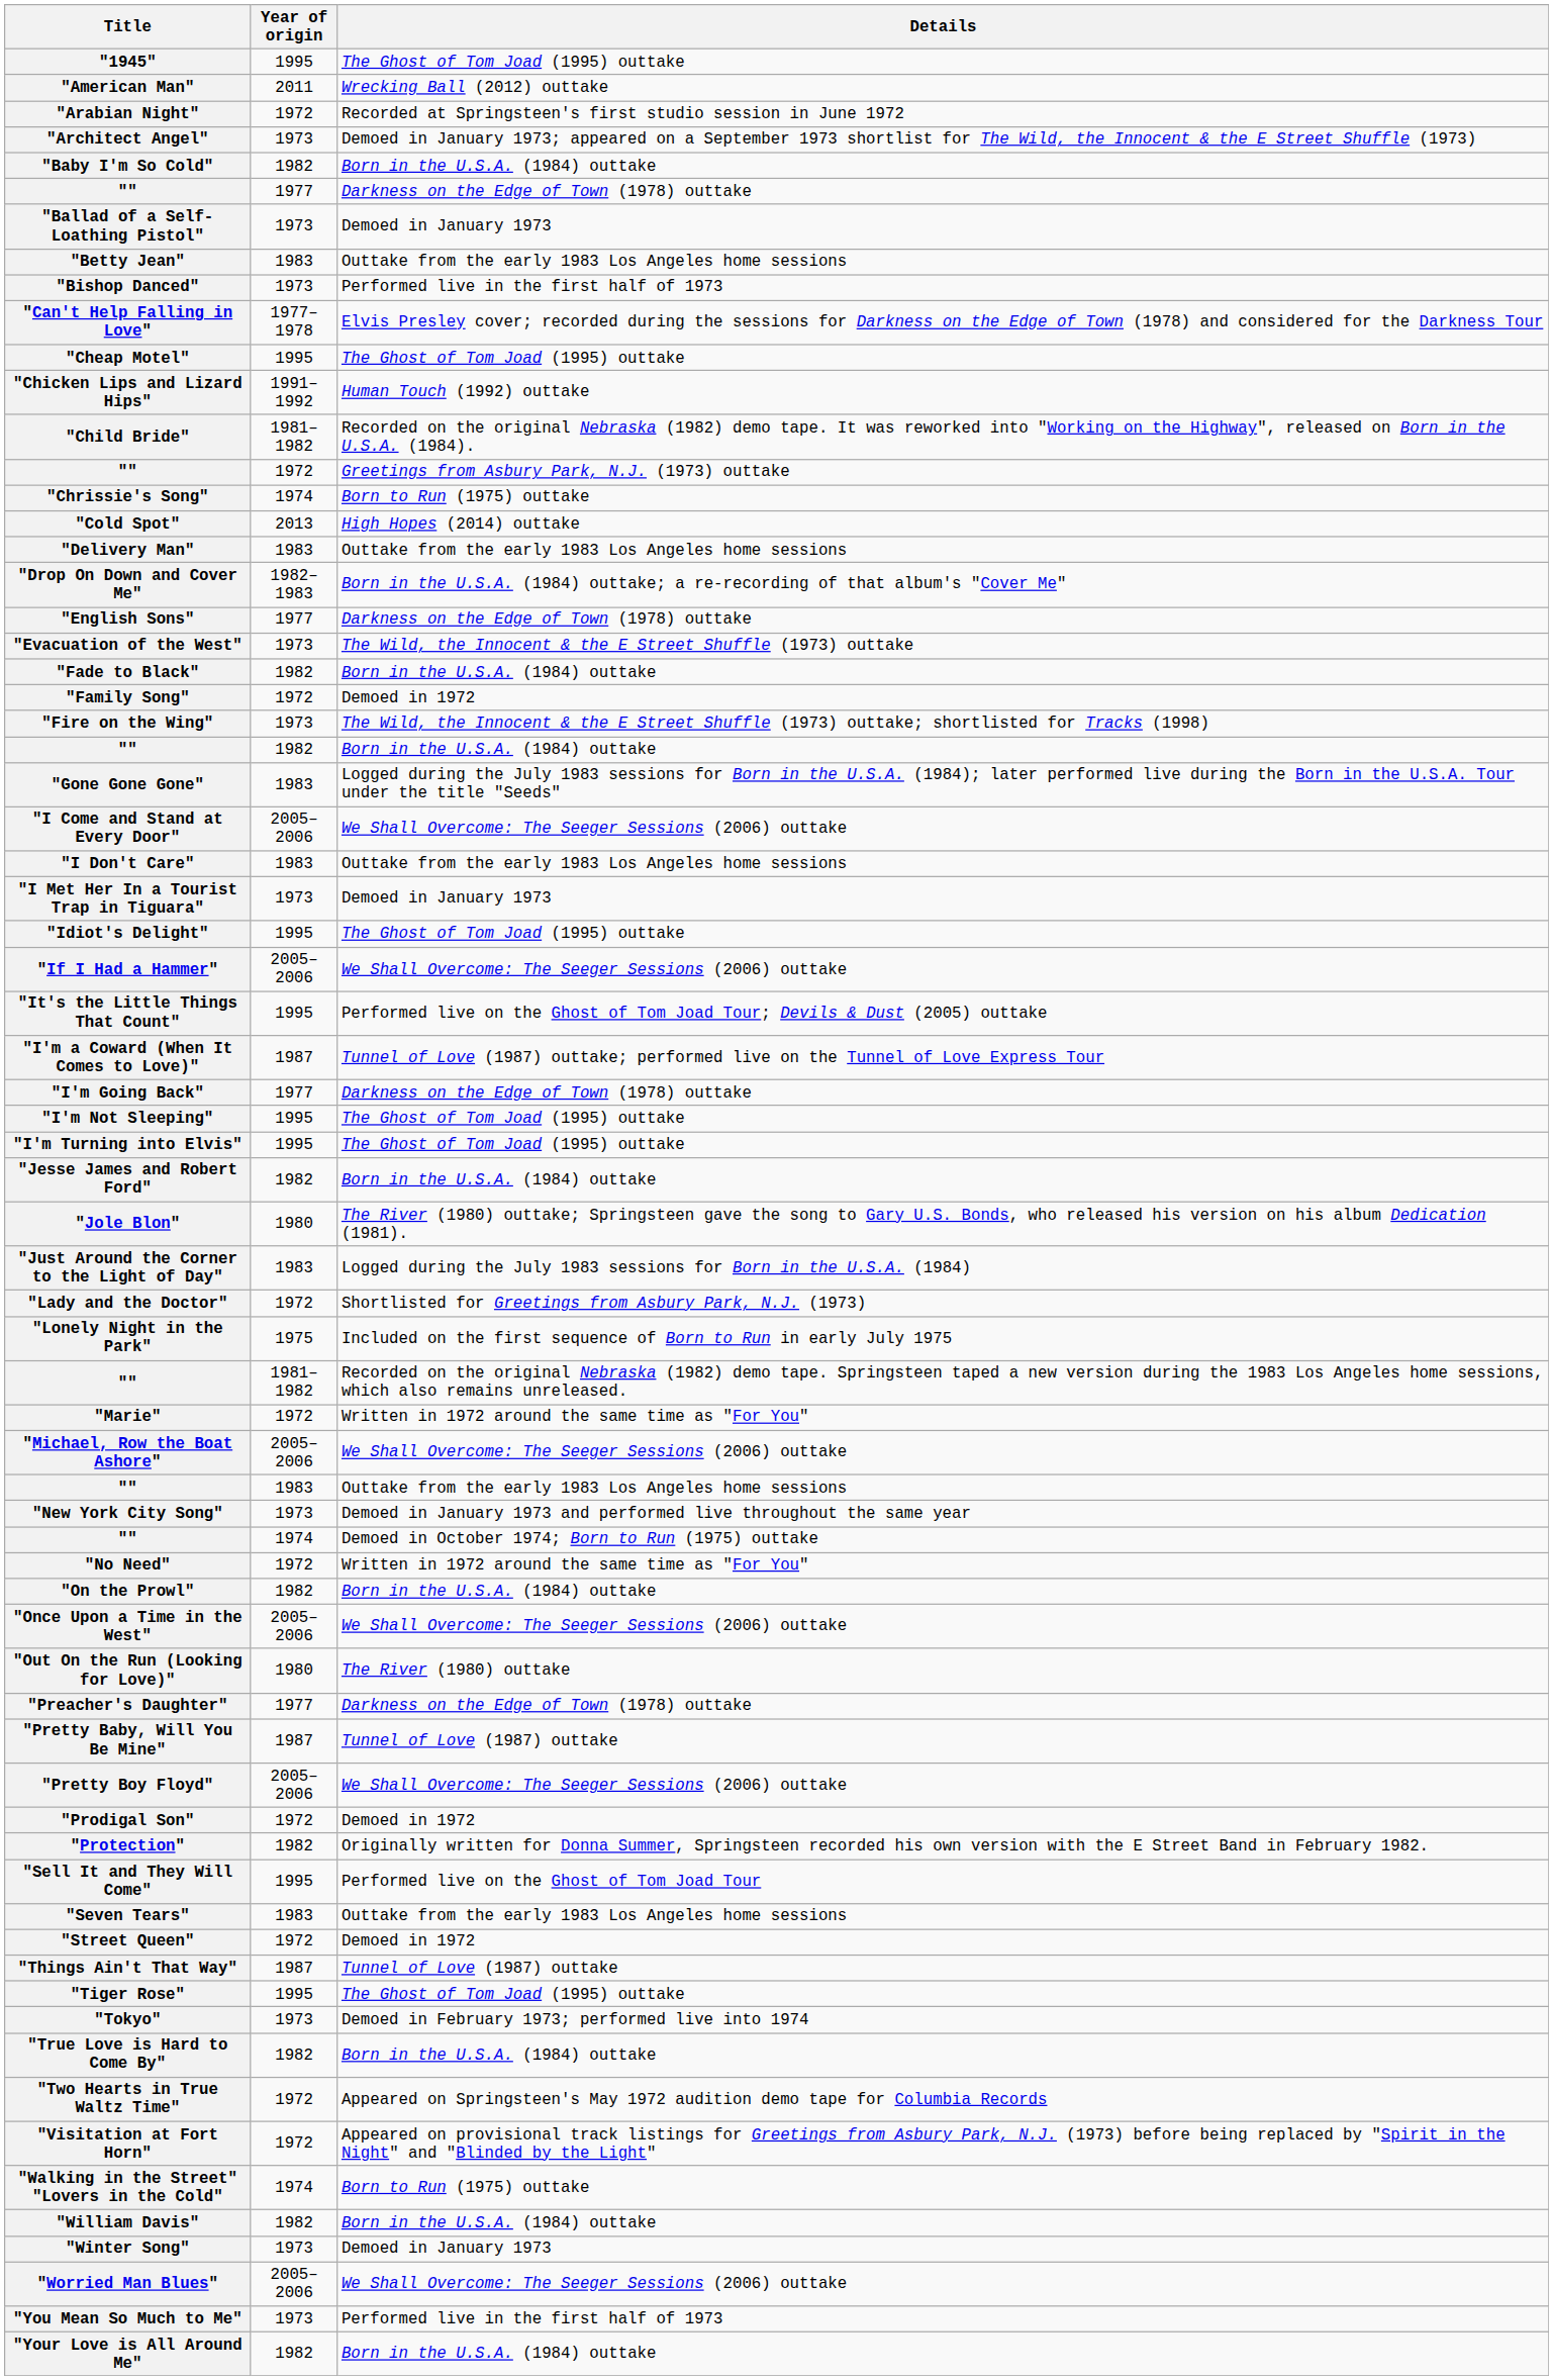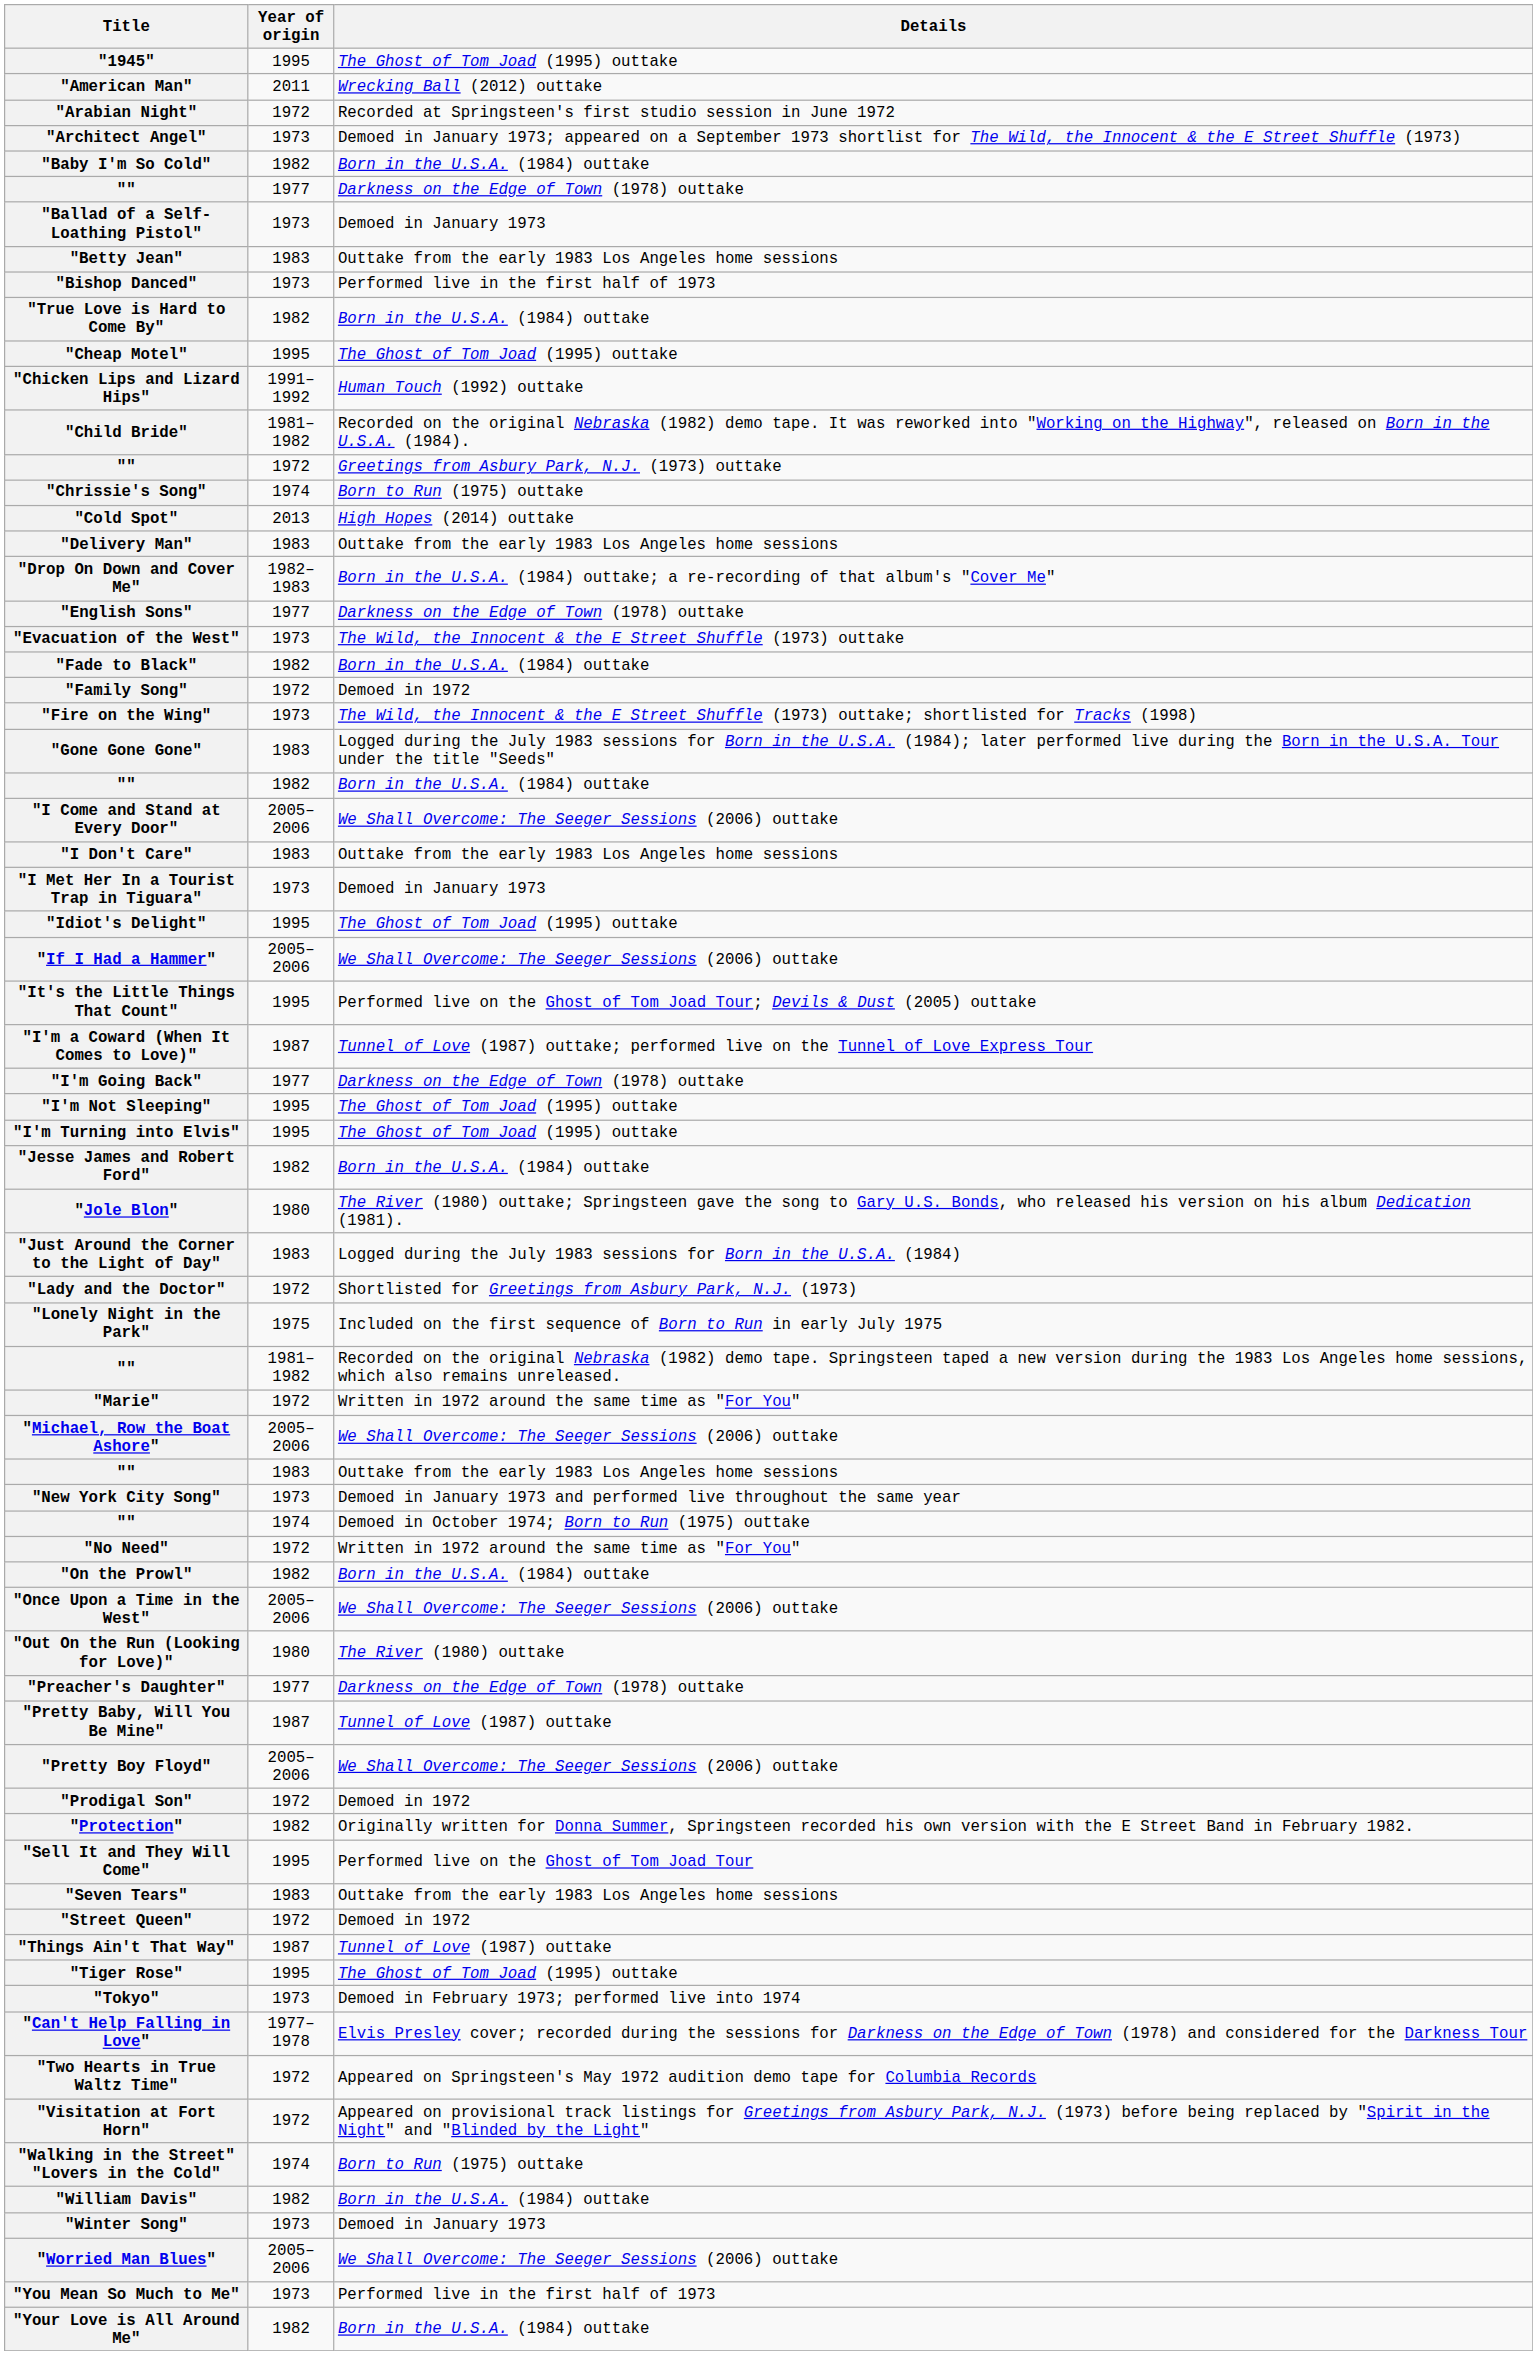rows swapped: "Can't Help Falling in Love" <-> "True Love is Hard to Come By"
rows swapped: "Gone Gone Gone" <-> "" / Born in the U.S.A. (1984) outtake
